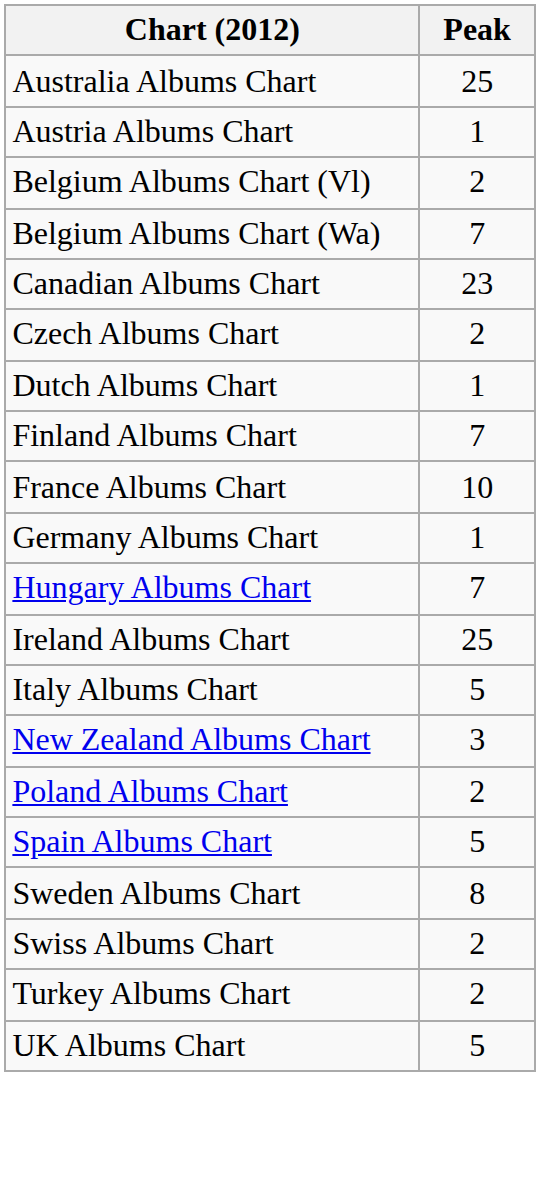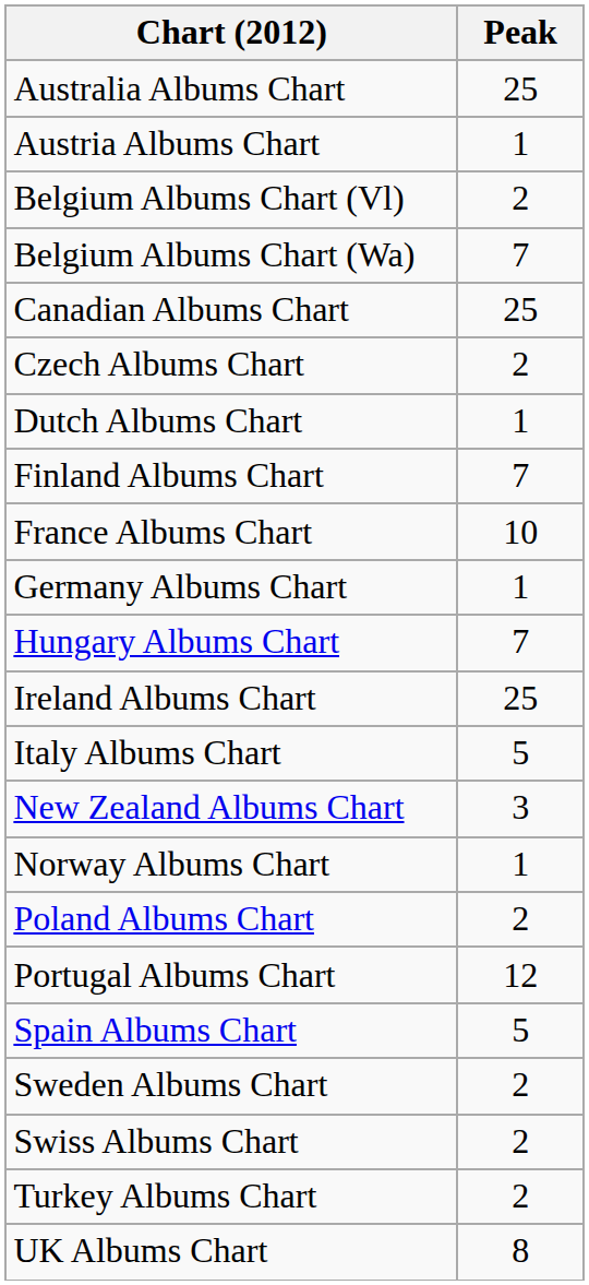Canadian Albums Chart | Peak: 23 -> 25
+ row: Norway Albums Chart | 1
+ row: Portugal Albums Chart | 12
Sweden Albums Chart | Peak: 8 -> 2
UK Albums Chart | Peak: 5 -> 8
